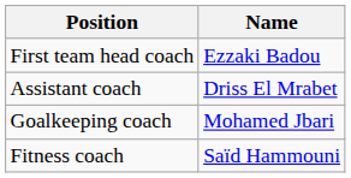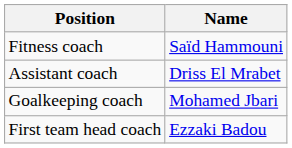rows swapped: First team head coach <-> Fitness coach
